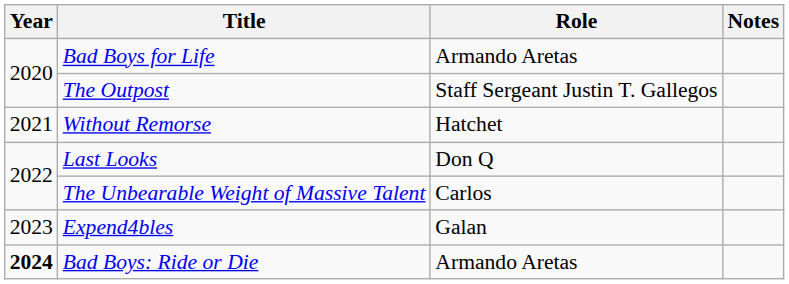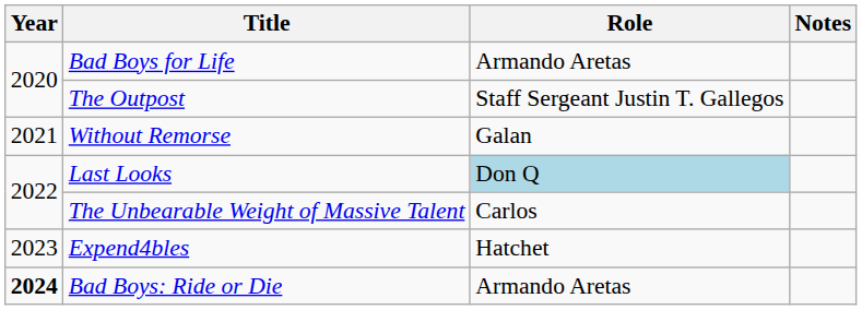Without Remorse | Role: Hatchet -> Galan
Last Looks | Role: no background -> lightblue background
Expend4bles | Role: Galan -> Hatchet
